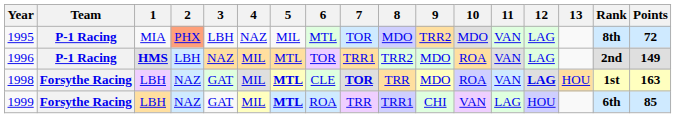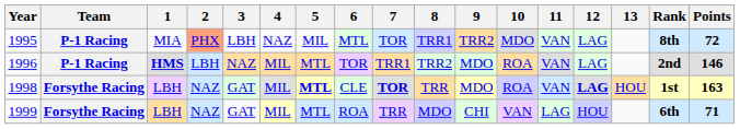1995 | 8: MDO -> TRR1
1996 | Points: 149 -> 146
1999 | 5: bold -> normal
1999 | 8: TRR1 -> MDO
1999 | Points: 85 -> 71
